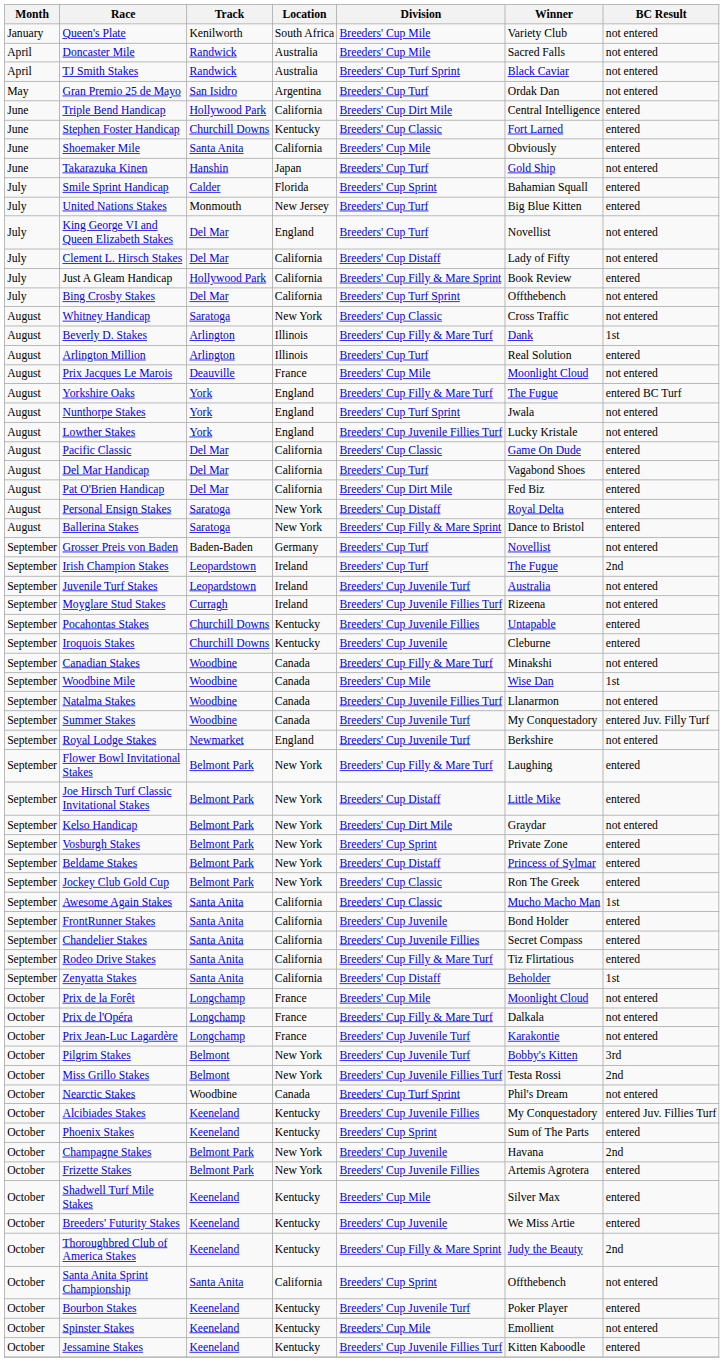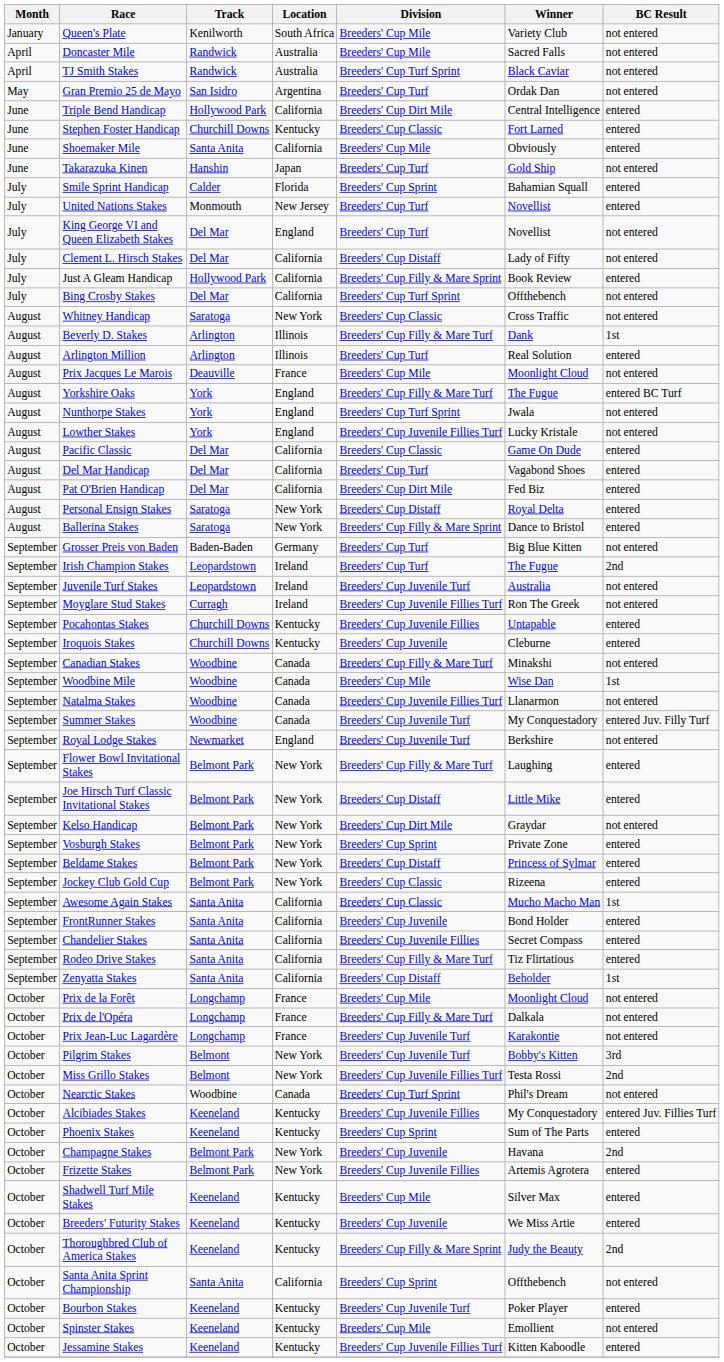United Nations Stakes | Winner: Big Blue Kitten -> Novellist
Grosser Preis von Baden | Winner: Novellist -> Big Blue Kitten
Moyglare Stud Stakes | Winner: Rizeena -> Ron The Greek
Jockey Club Gold Cup | Winner: Ron The Greek -> Rizeena
